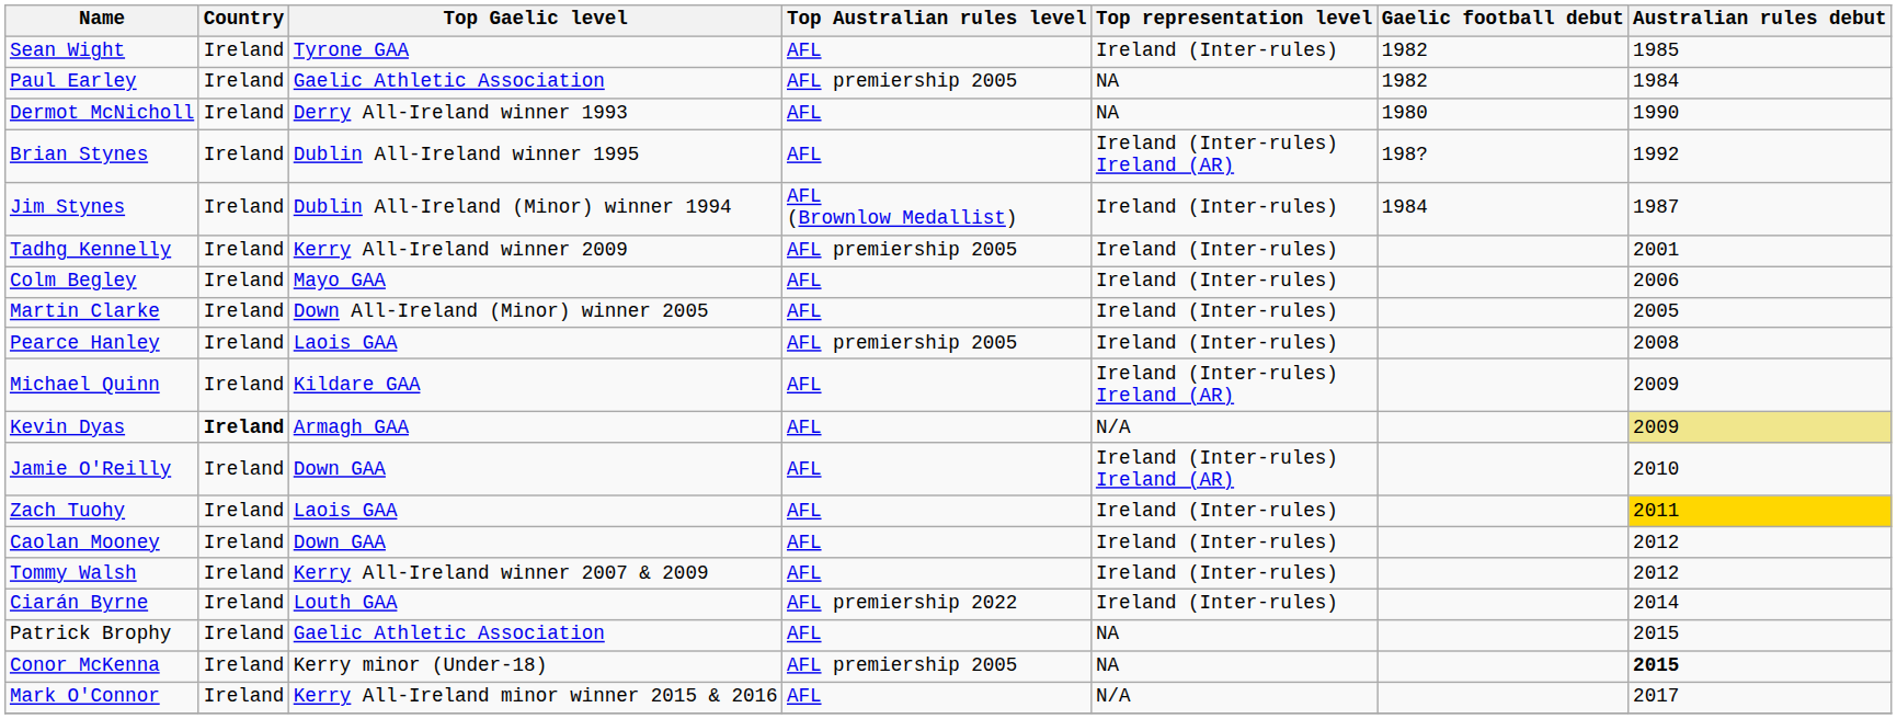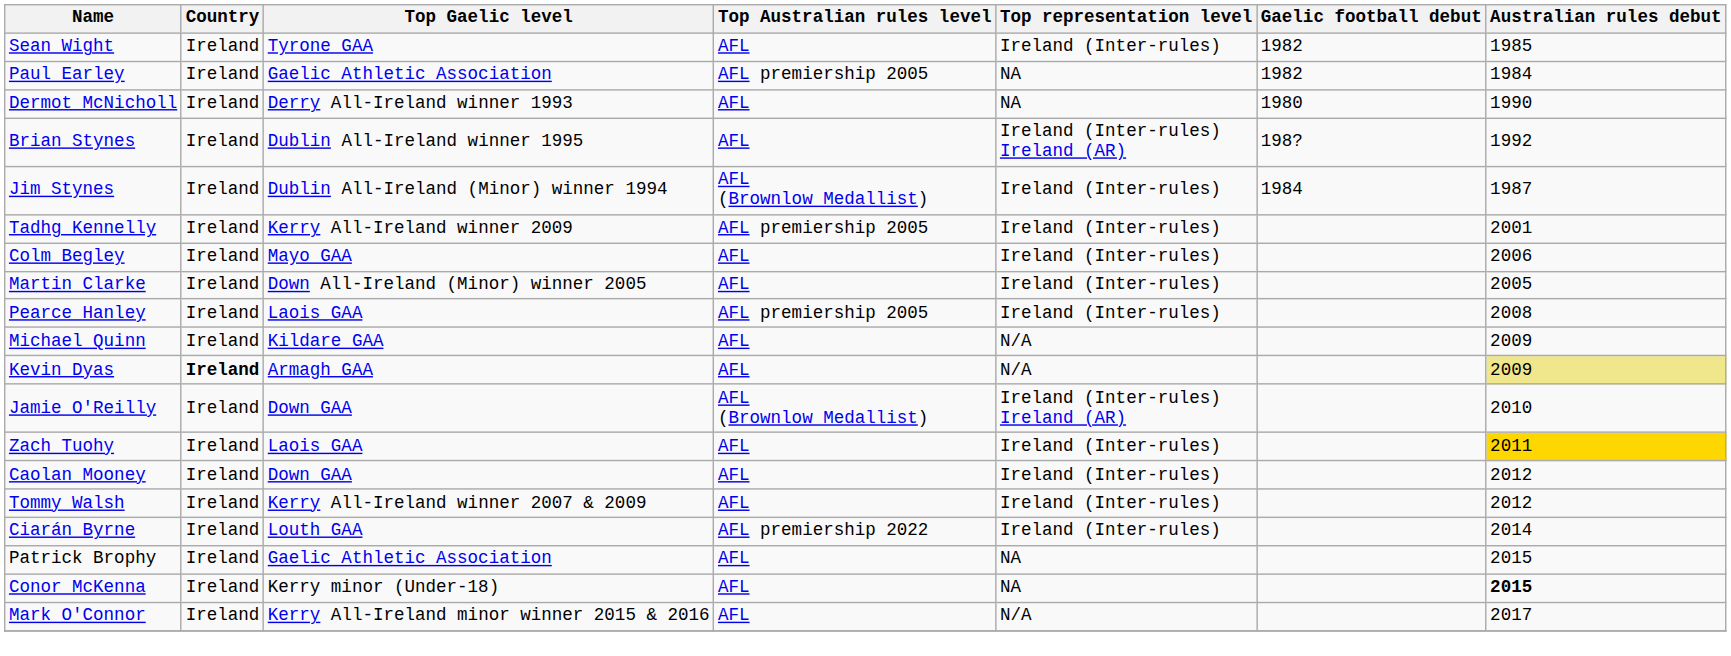Michael Quinn | Top representation level: Ireland (Inter-rules) Ireland (AR) -> N/A
Jamie O'Reilly | Top Australian rules level: AFL -> AFL (Brownlow Medallist)
Conor McKenna | Top Australian rules level: AFL premiership 2005 -> AFL
